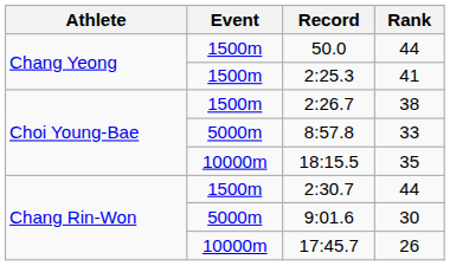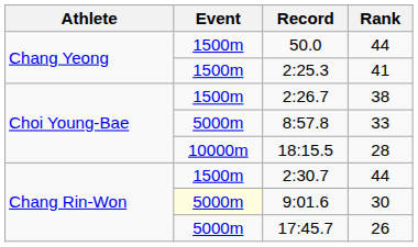18:15.5 | Rank: 35 -> 28
9:01.6 | Event: no background -> lightyellow background
17:45.7 | Event: 10000m -> 5000m
